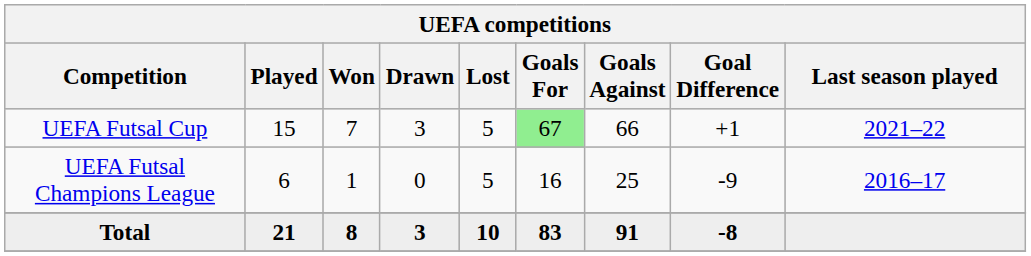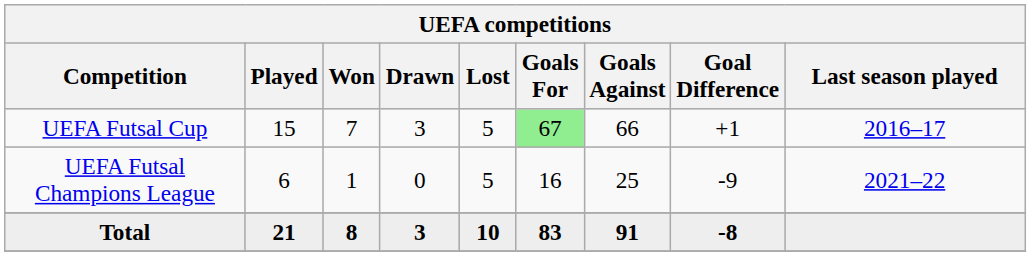UEFA Futsal Cup | Last season played: 2021–22 -> 2016–17
UEFA Futsal Champions League | Last season played: 2016–17 -> 2021–22
